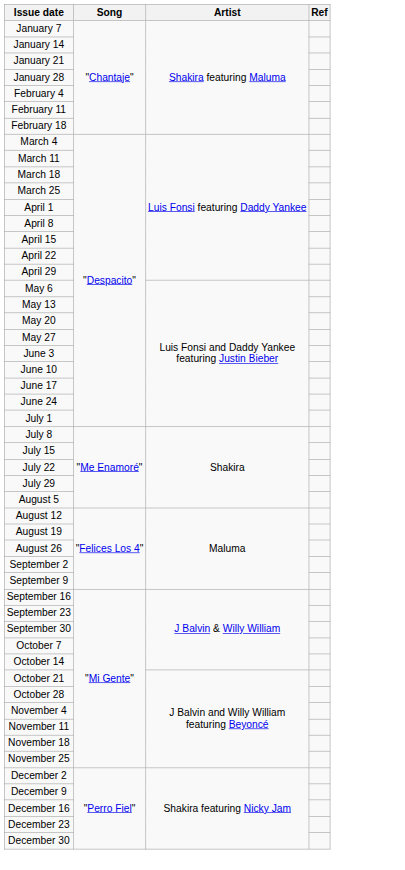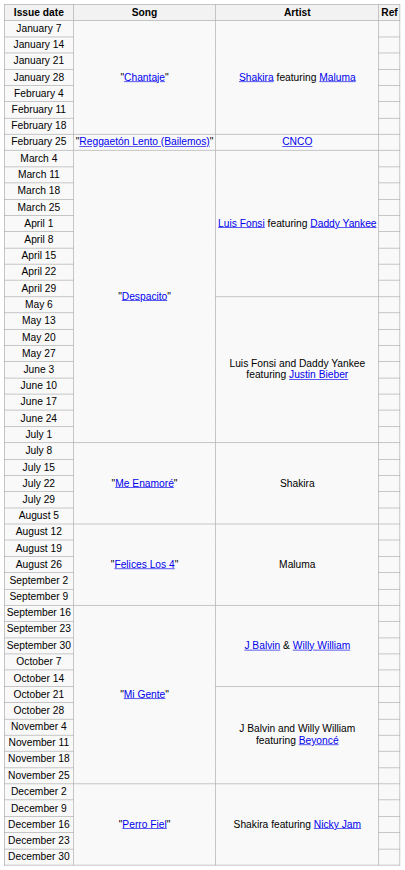+ row: February 25 | "Reggaetón Lento (Bailemos)" | CNCO
